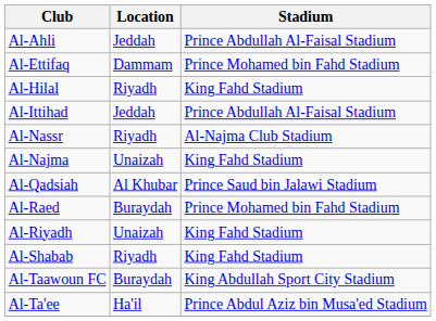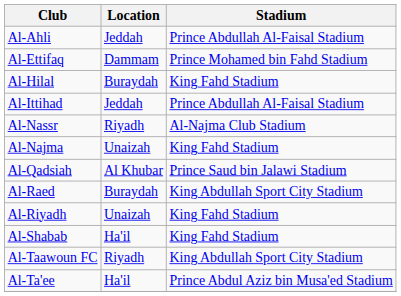Al-Hilal | Location: Riyadh -> Buraydah
Al-Raed | Stadium: Prince Mohamed bin Fahd Stadium -> King Abdullah Sport City Stadium
Al-Shabab | Location: Riyadh -> Ha'il
Al-Taawoun FC | Location: Buraydah -> Riyadh
